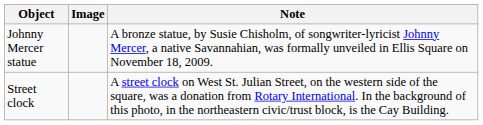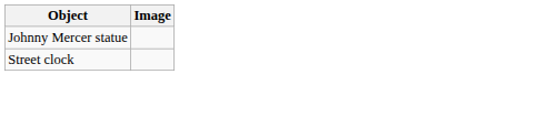- column: Note | A bronze statue, by Susie Chisholm, of songwriter-lyricist Johnny Mercer, a native Savannahian, was formally unveiled in Ellis Square on November 18, 2009. | A street clock on West St. Julian Street, on the western side of the square, was a donation from Rotary International. In the background of this photo, in the northeastern civic/trust block, is the Cay Building.
